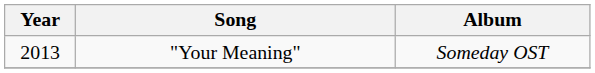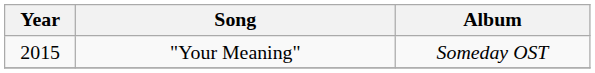"Your Meaning" | Year: 2013 -> 2015
